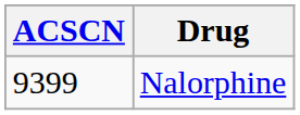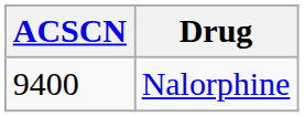Nalorphine | ACSCN: 9399 -> 9400
